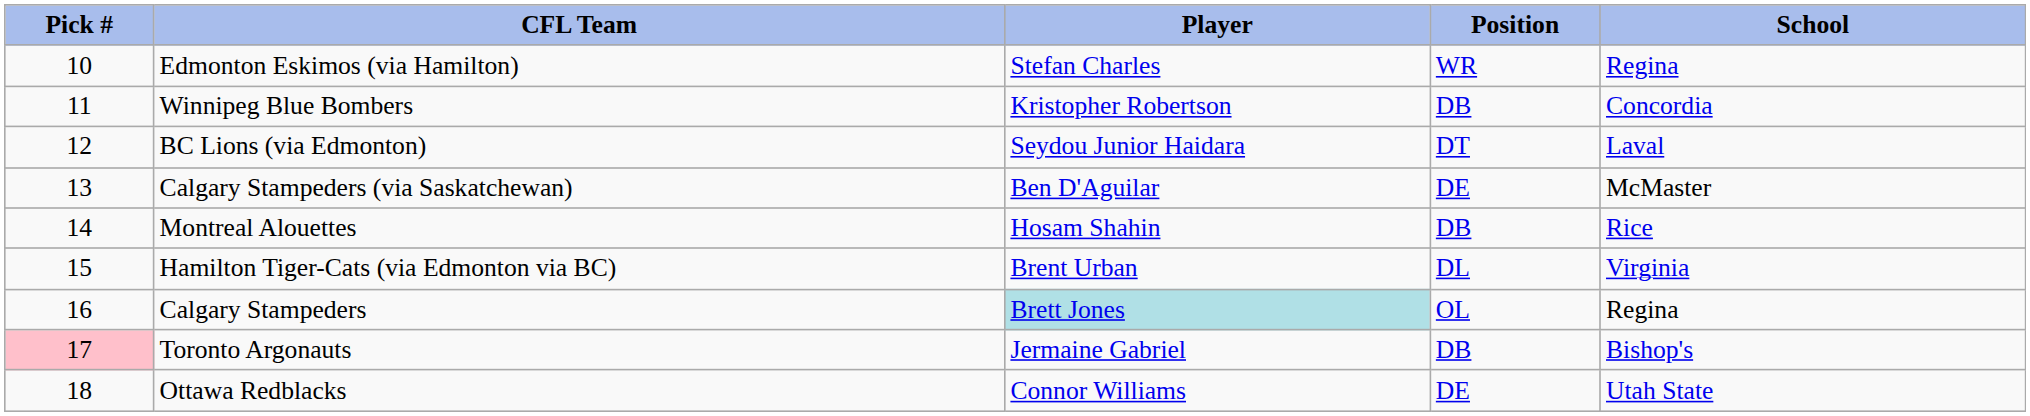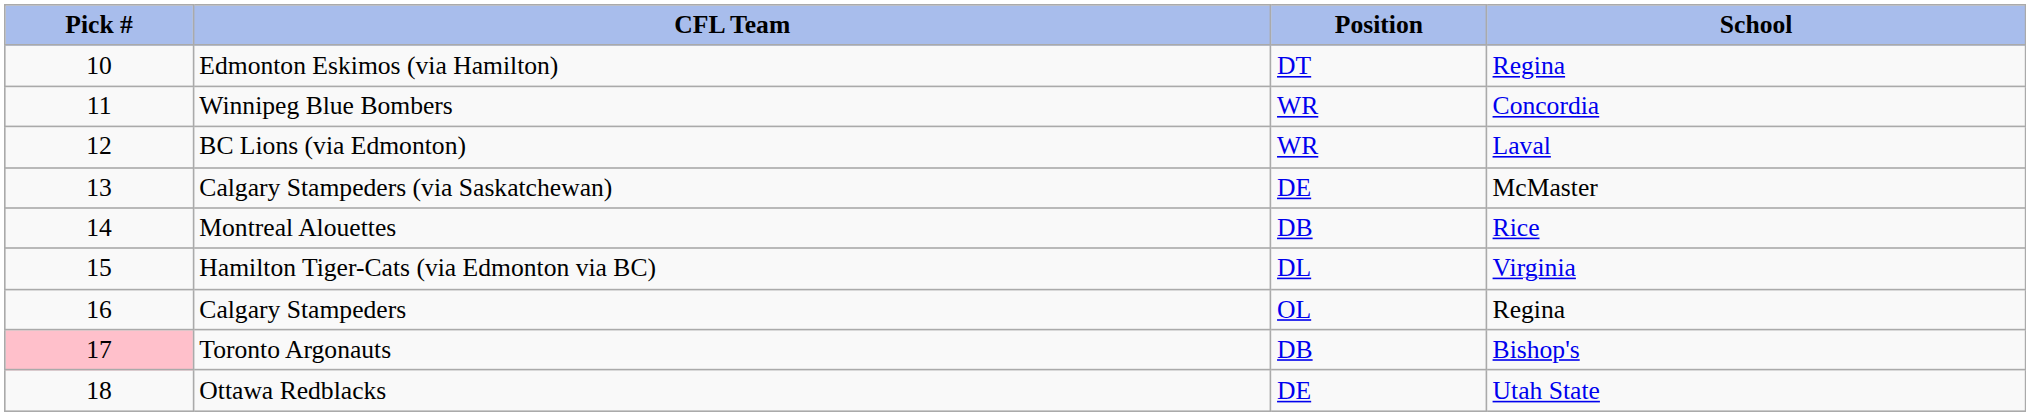- column: Player | Stefan Charles | Kristopher Robertson | Seydou Junior Haidara | Ben D'Aguilar | Hosam Shahin | Brent Urban | Brett Jones | Jermaine Gabriel | Connor Williams
Edmonton Eskimos (via Hamilton) | Position: WR -> DT
Winnipeg Blue Bombers | Position: DB -> WR
BC Lions (via Edmonton) | Position: DT -> WR
